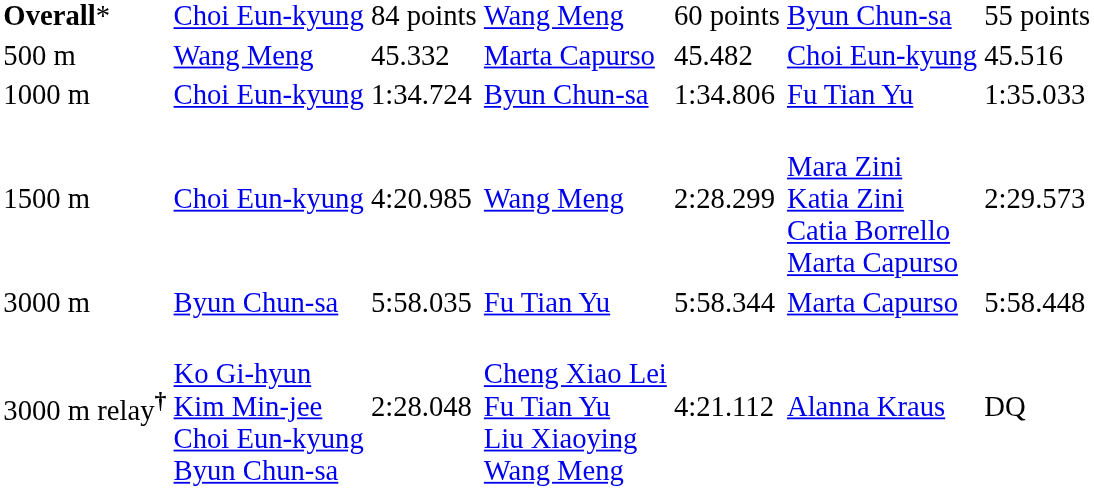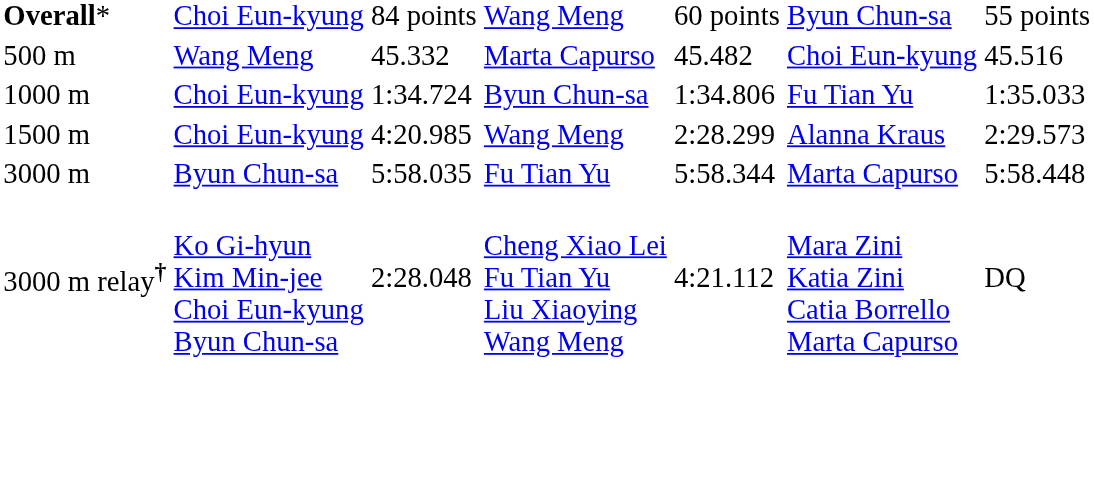1500 m / Wang Meng | column 6: Mara Zini Katia Zini Catia Borrello Marta Capurso -> Alanna Kraus
Cheng Xiao Lei Fu Tian Yu Liu Xiaoying Wang Meng | column 6: Alanna Kraus -> Mara Zini Katia Zini Catia Borrello Marta Capurso
